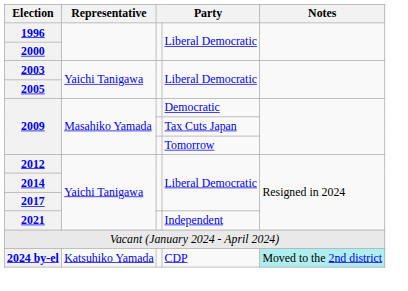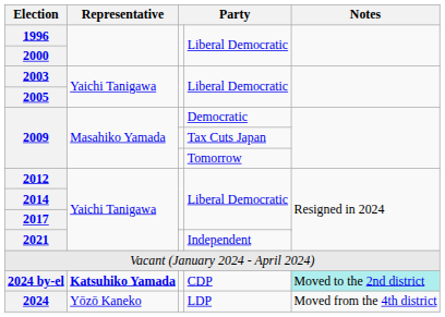2024 by-el | Representative: normal -> bold
+ row: 2024 | Yōzō Kaneko | LDP | Moved from the 4th district
